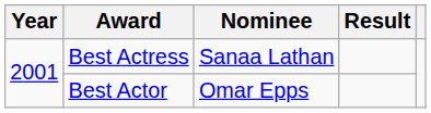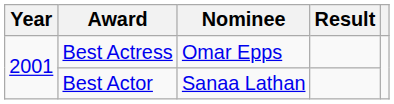Best Actress | Nominee: Sanaa Lathan -> Omar Epps
Best Actor | Nominee: Omar Epps -> Sanaa Lathan
